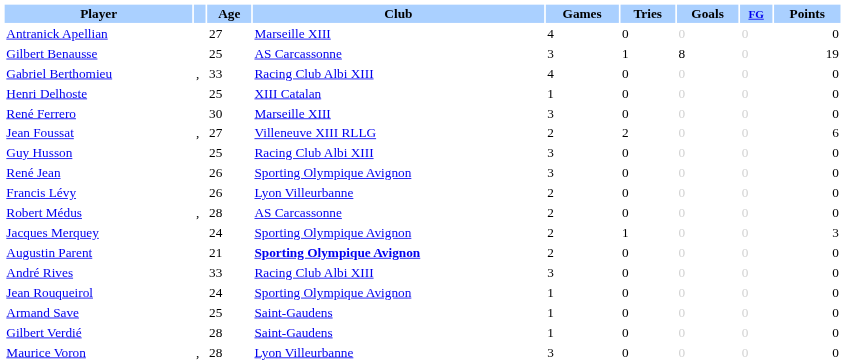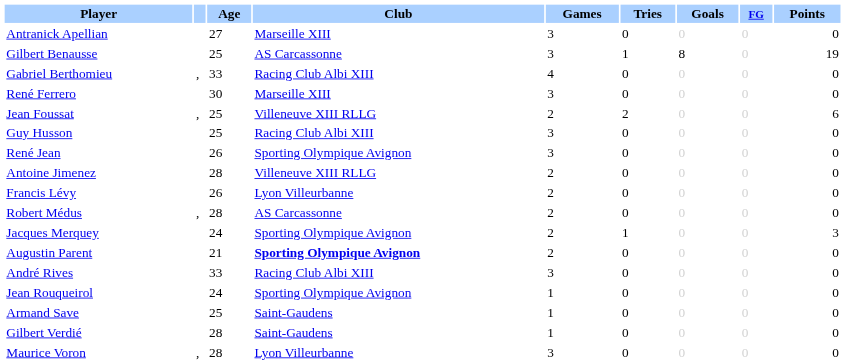Antranick Apellian | Games: 4 -> 3
- row: Henri Delhoste | 25 | XIII Catalan | 1 | 0 | 0 | 0 | 0
Jean Foussat | Age: 27 -> 25
+ row: Antoine Jimenez | 28 | Villeneuve XIII RLLG | 2 | 0 | 0 | 0 | 0
